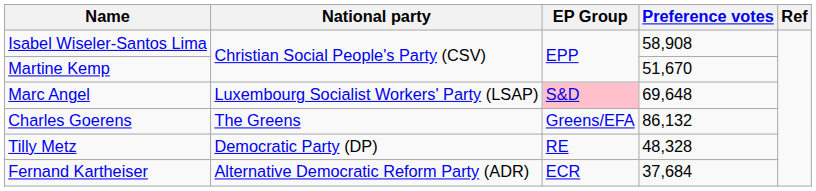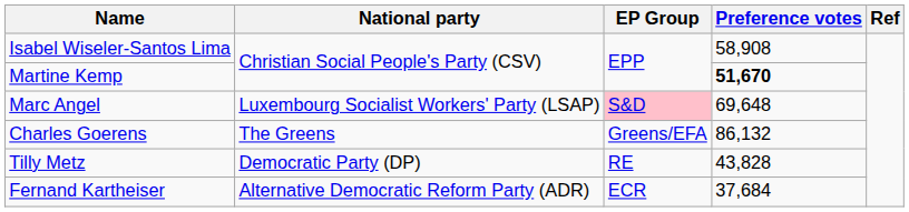Martine Kemp | Preference votes: normal -> bold
Tilly Metz | Preference votes: 48,328 -> 43,828
